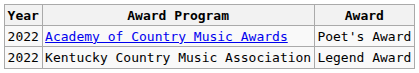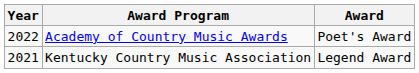Kentucky Country Music Association | Year: 2022 -> 2021
